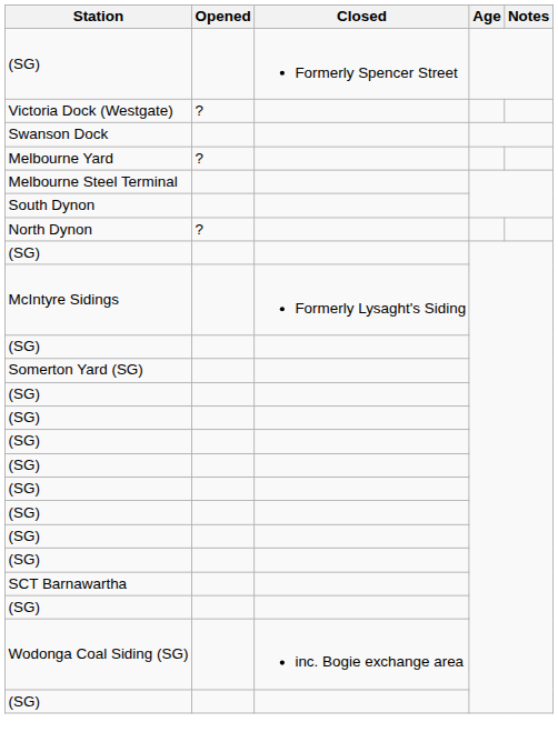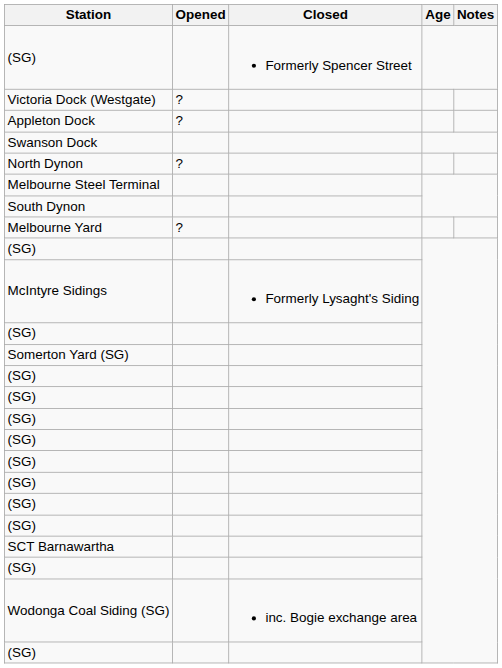+ row: Appleton Dock | ?
rows swapped: Melbourne Yard <-> North Dynon
